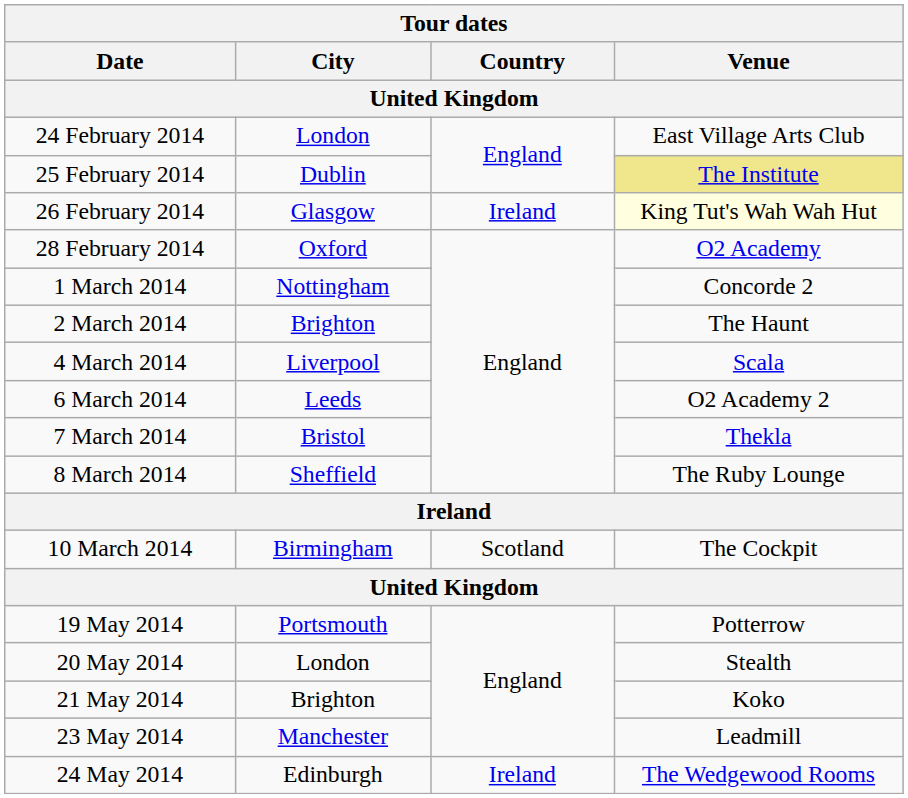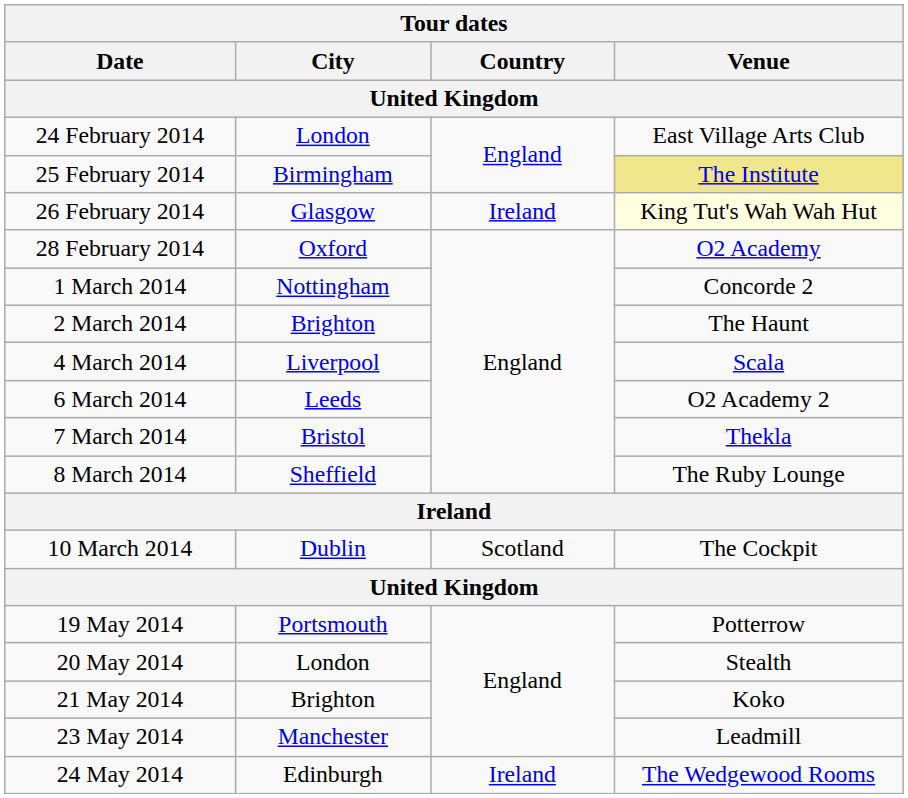25 February 2014 | Tour dates / City: Dublin -> Birmingham
10 March 2014 | Tour dates / City: Birmingham -> Dublin
